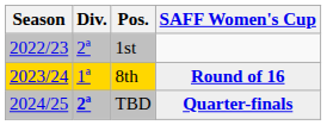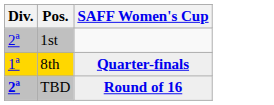- column: Season | 2022/23 | 2023/24 | 2024/25
8th | SAFF Women's Cup: Round of 16 -> Quarter-finals
TBD | SAFF Women's Cup: Quarter-finals -> Round of 16
